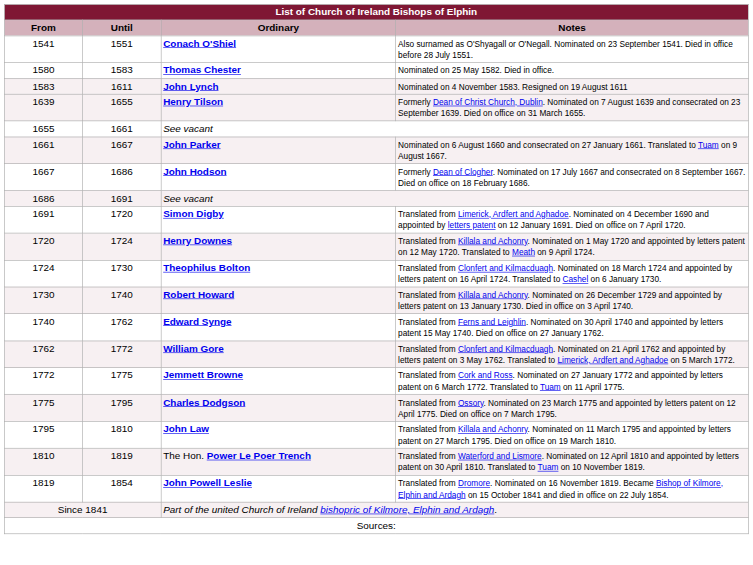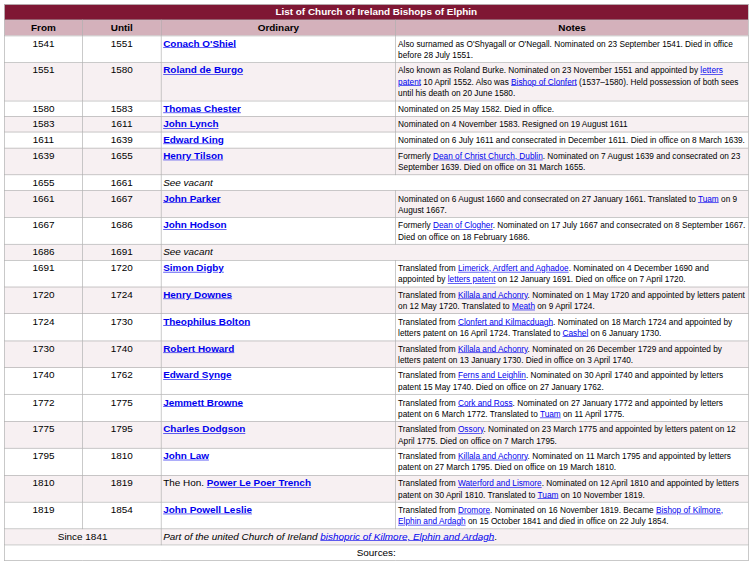+ row: 1551 | 1580 | Roland de Burgo | Also known as Roland Burke. Nominated on 23 November 1551 and appointed by letters patent 10 April 1552. Also was Bishop of Clonfert (1537–1580). Held possession of both sees until his death on 20 June 1580.
+ row: 1611 | 1639 | Edward King | Nominated on 6 July 1611 and consecrated in December 1611. Died in office on 8 March 1639.
- row: 1762 | 1772 | William Gore | Translated from Clonfert and Kilmacduagh. Nominated on 21 April 1762 and appointed by letters patent on 3 May 1762. Translated to Limerick, Ardfert and Aghadoe on 5 March 1772.
